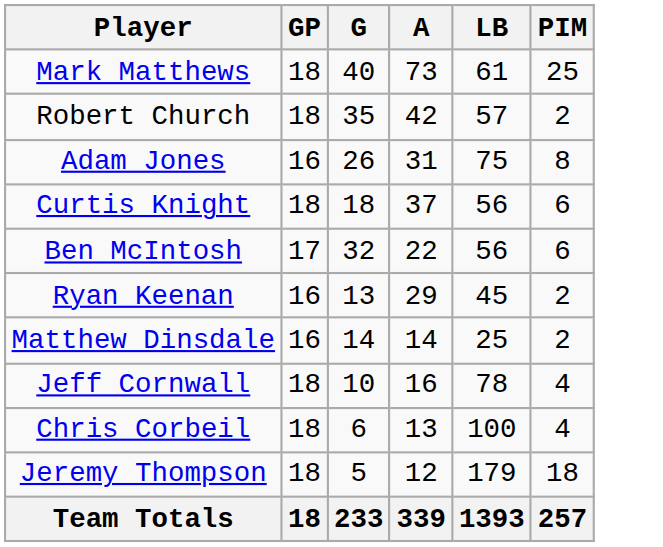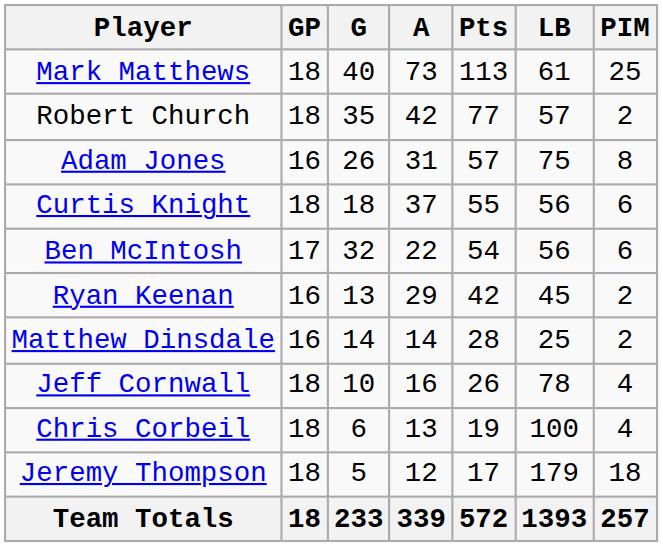+ column: Pts | 113 | 77 | 57 | 55 | 54 | 42 | 28 | 26 | 19 | 17 | 572
